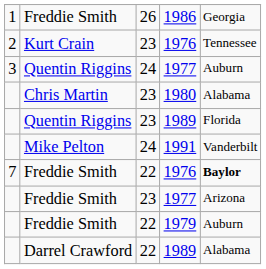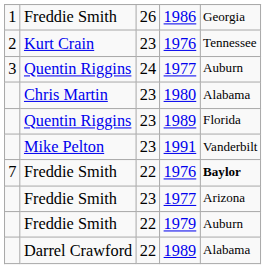1991 | column 3: 24 -> 23
